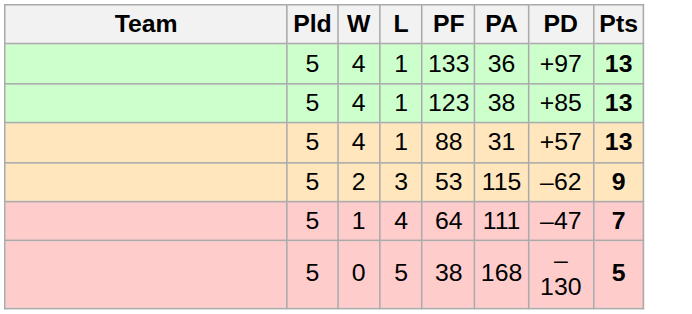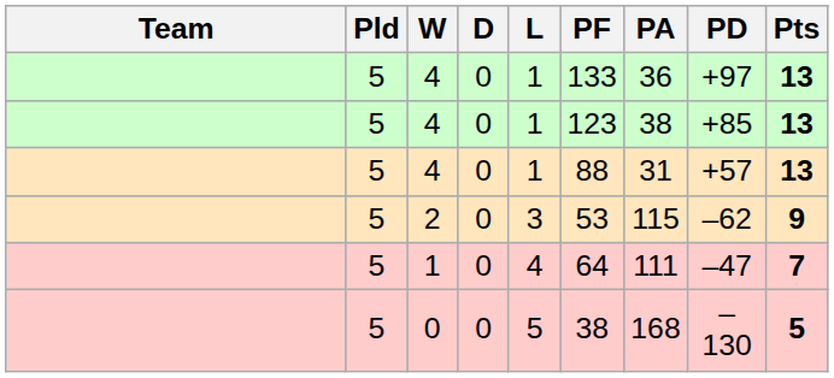+ column: D | 0 | 0 | 0 | 0 | 0 | 0
